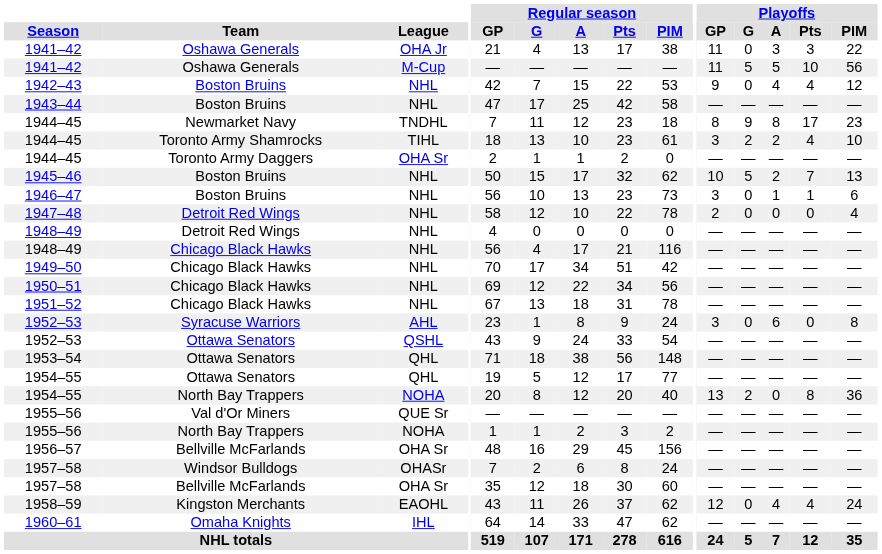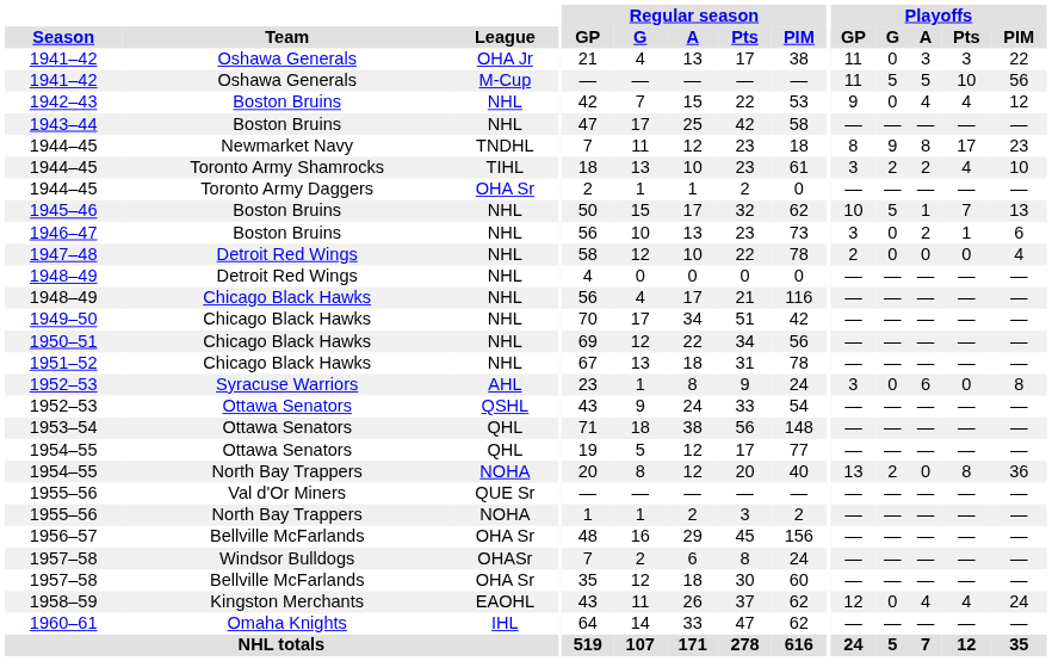1945–46 | Playoffs / A: 2 -> 1
1946–47 | Playoffs / A: 1 -> 2
